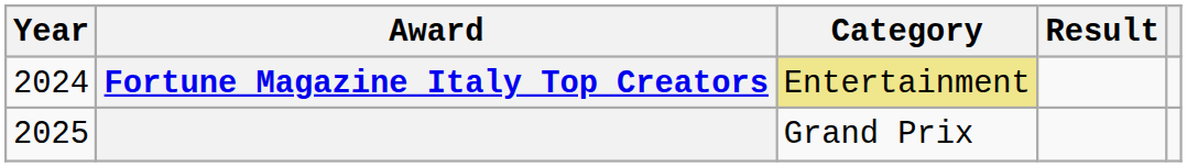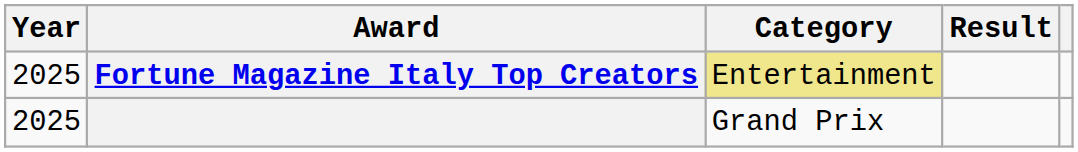Fortune Magazine Italy Top Creators | Year: 2024 -> 2025
